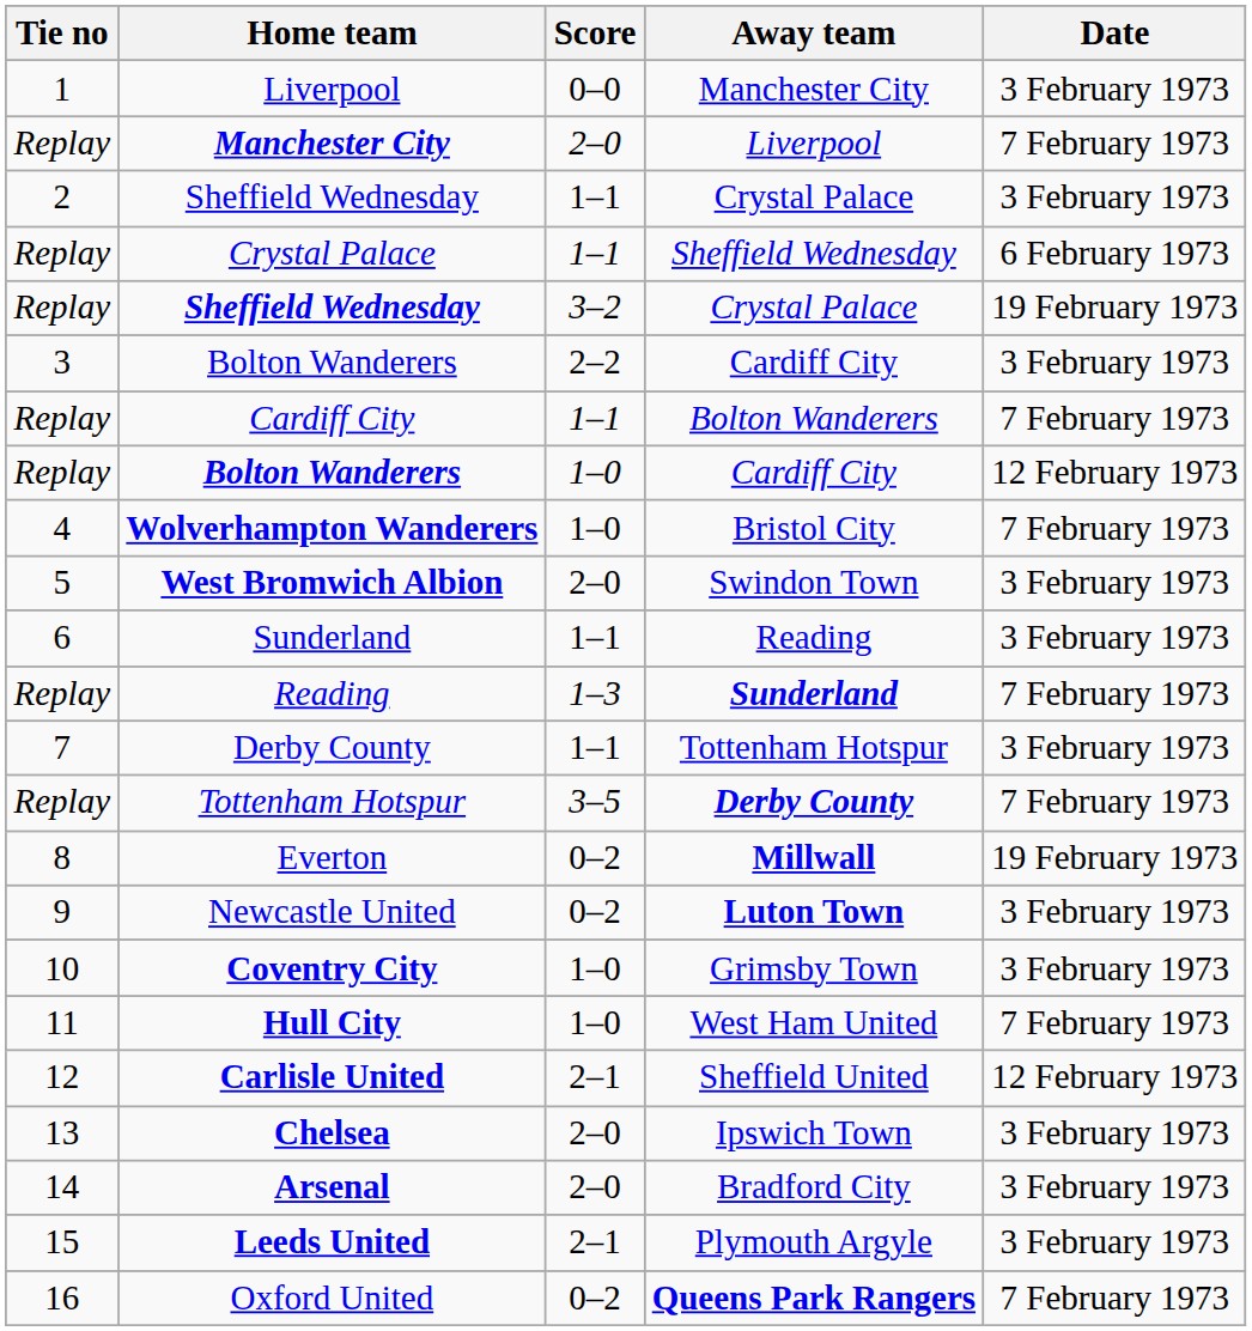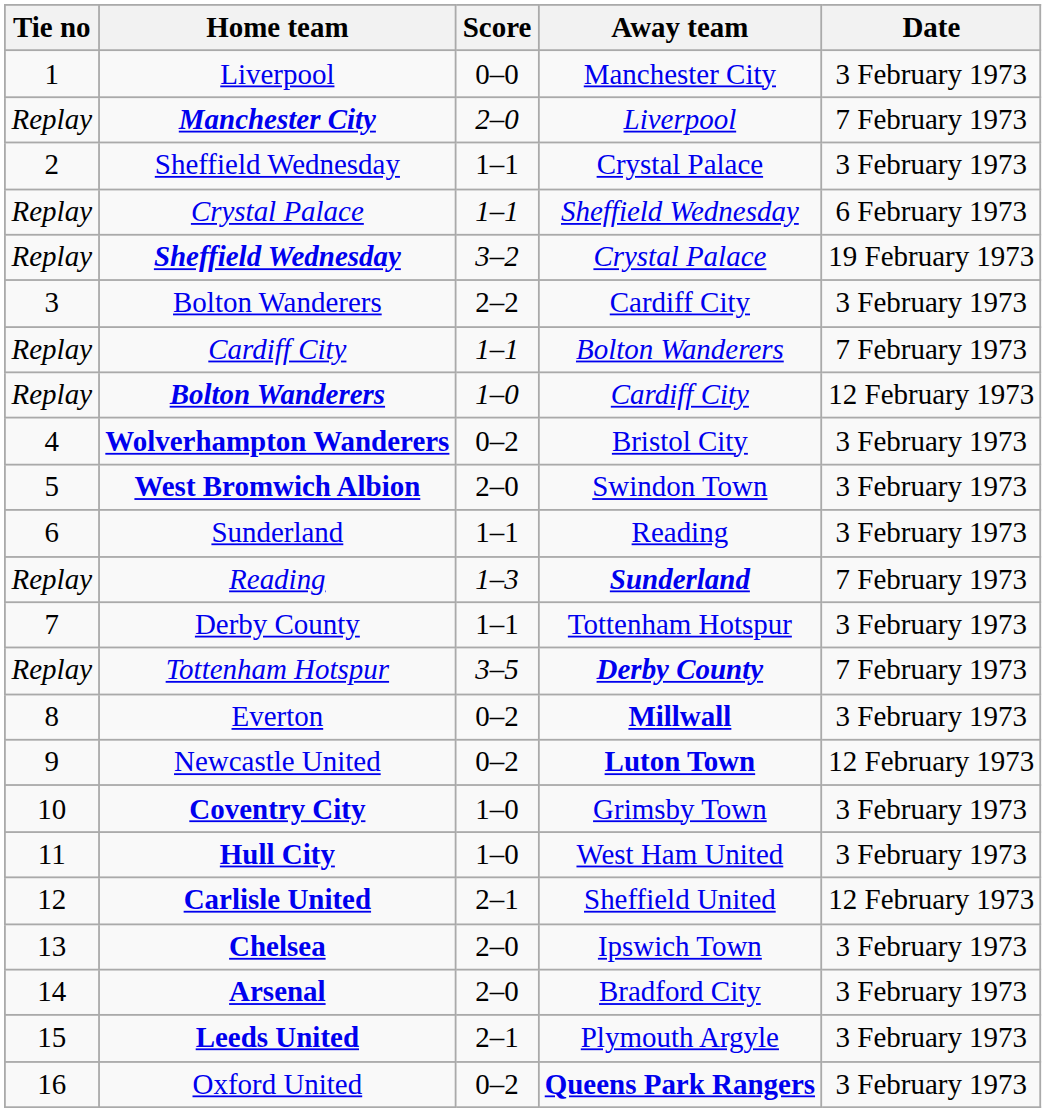Wolverhampton Wanderers | Score: 1–0 -> 0–2
Wolverhampton Wanderers | Date: 7 February 1973 -> 3 February 1973
Everton | Date: 19 February 1973 -> 3 February 1973
Newcastle United | Date: 3 February 1973 -> 12 February 1973
Hull City | Date: 7 February 1973 -> 3 February 1973
Oxford United | Date: 7 February 1973 -> 3 February 1973
